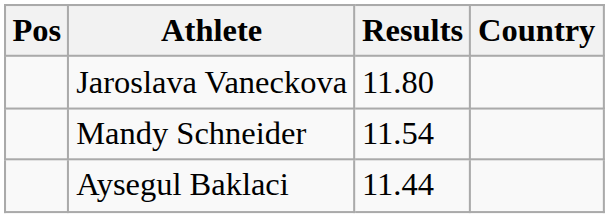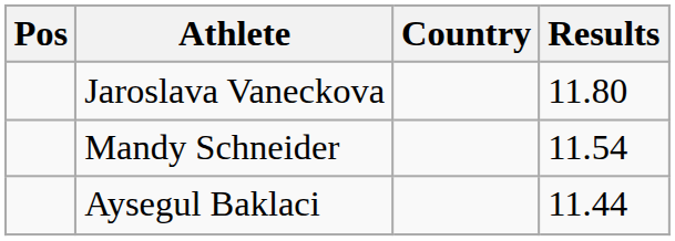columns swapped: Country <-> Results
